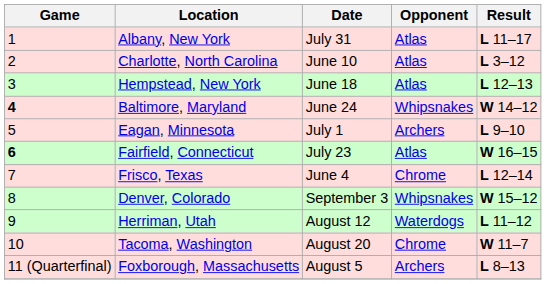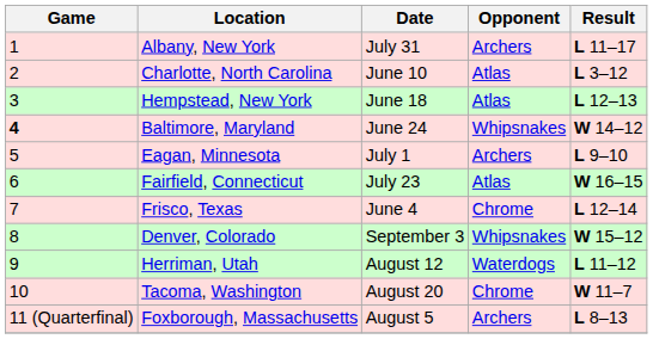Albany, New York | Opponent: Atlas -> Archers
Fairfield, Connecticut | Game: bold -> normal
